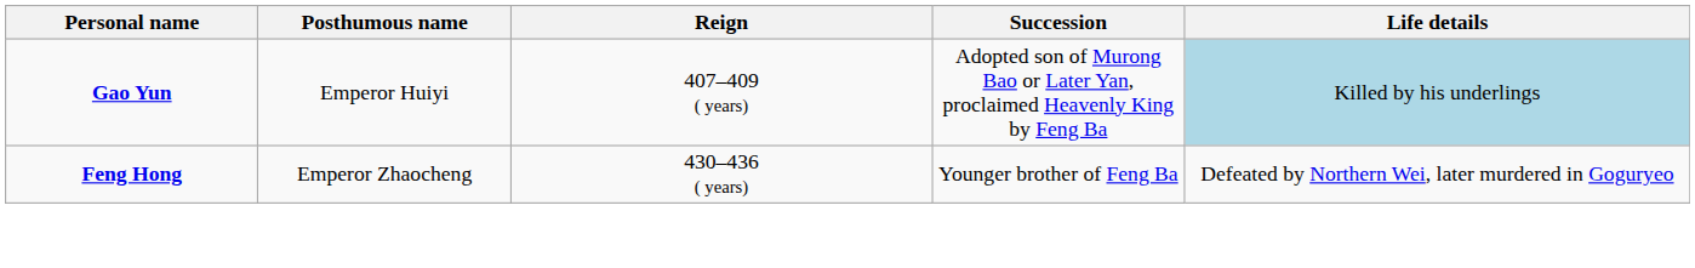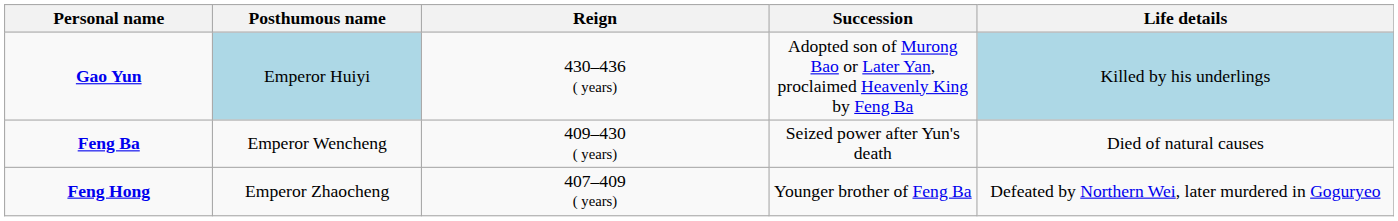Gao Yun | Posthumous name: no background -> lightblue background
Gao Yun | Reign: 407–409 ( years) -> 430–436 ( years)
+ row: Feng Ba | Emperor Wencheng | 409–430 ( years) | Seized power after Yun's death | Died of natural causes
Feng Hong | Reign: 430–436 ( years) -> 407–409 ( years)
